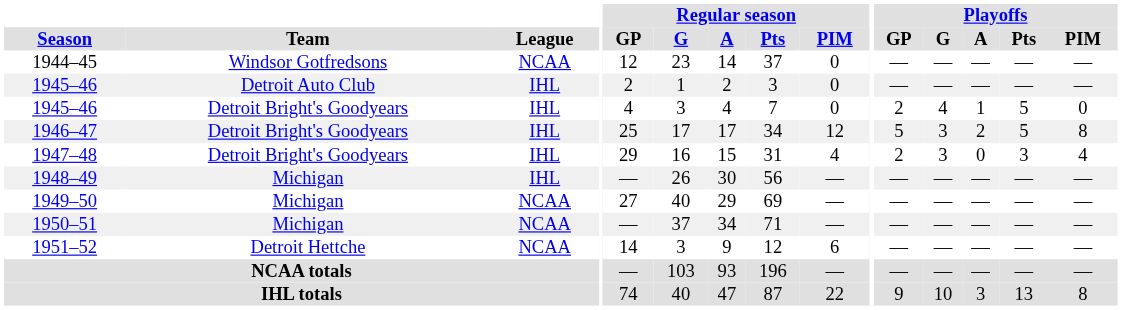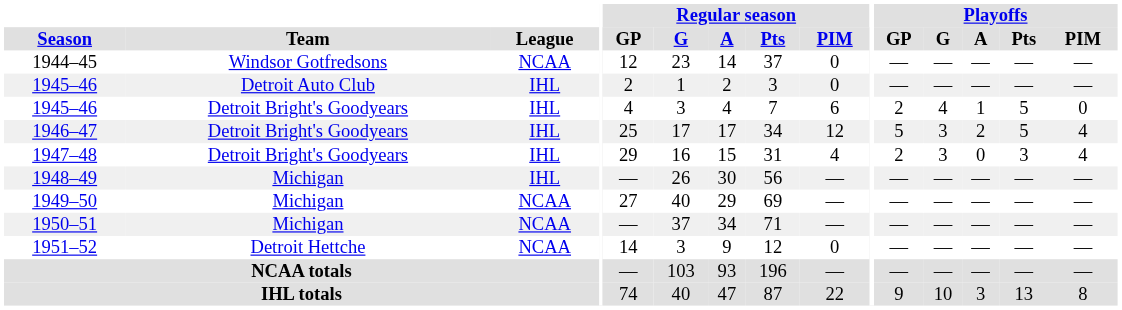1945–46 / Detroit Bright's Goodyears | Regular season / PIM: 0 -> 6
1946–47 | Playoffs / PIM: 8 -> 4
1951–52 | Regular season / PIM: 6 -> 0
